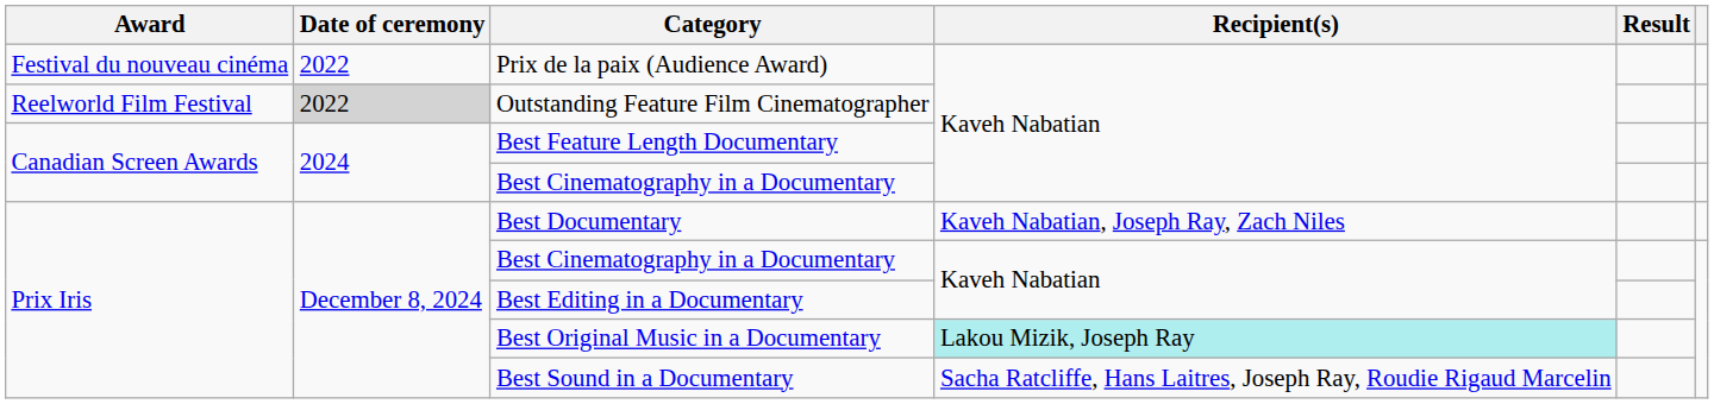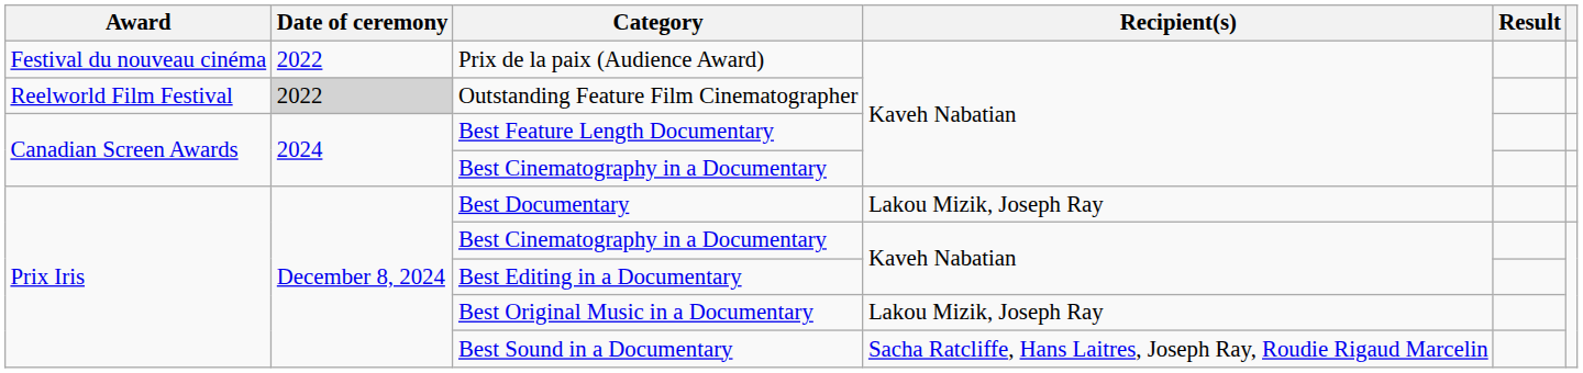Best Documentary | Recipient(s): Kaveh Nabatian, Joseph Ray, Zach Niles -> Lakou Mizik, Joseph Ray
Best Original Music in a Documentary | Recipient(s): paleturquoise background -> no background
